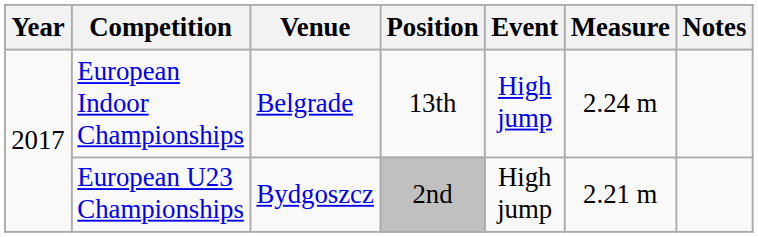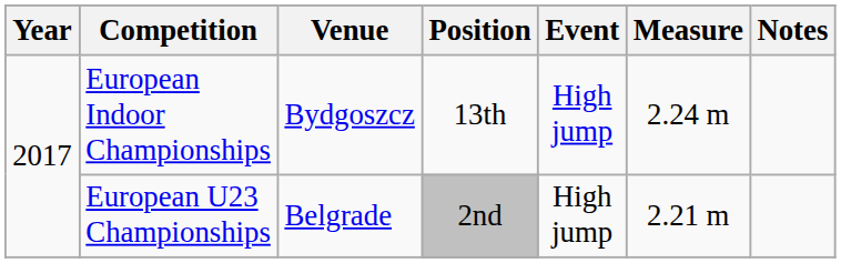European Indoor Championships | Venue: Belgrade -> Bydgoszcz
European U23 Championships | Venue: Bydgoszcz -> Belgrade
